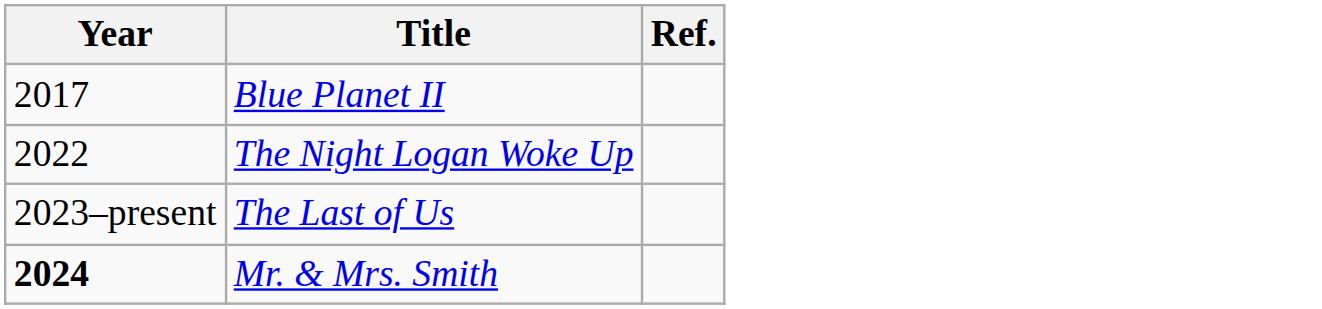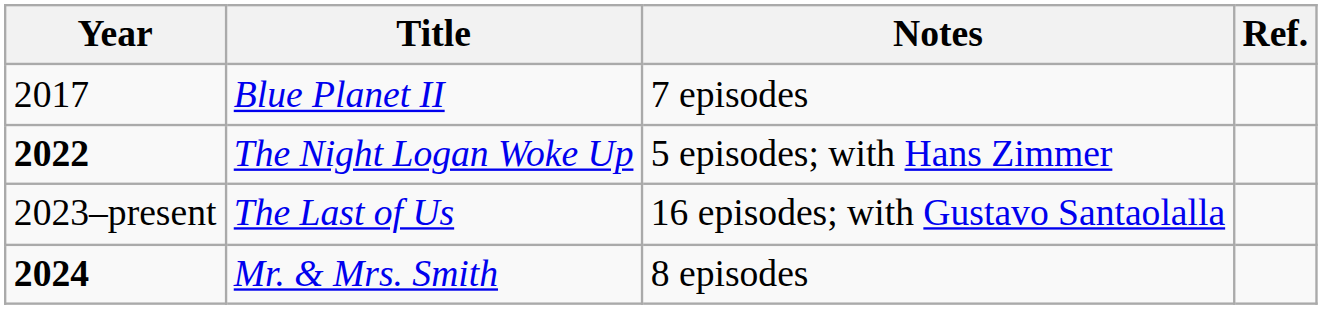+ column: Notes | 7 episodes | 5 episodes; with Hans Zimmer | 16 episodes; with Gustavo Santaolalla | 8 episodes
The Night Logan Woke Up | Year: normal -> bold
